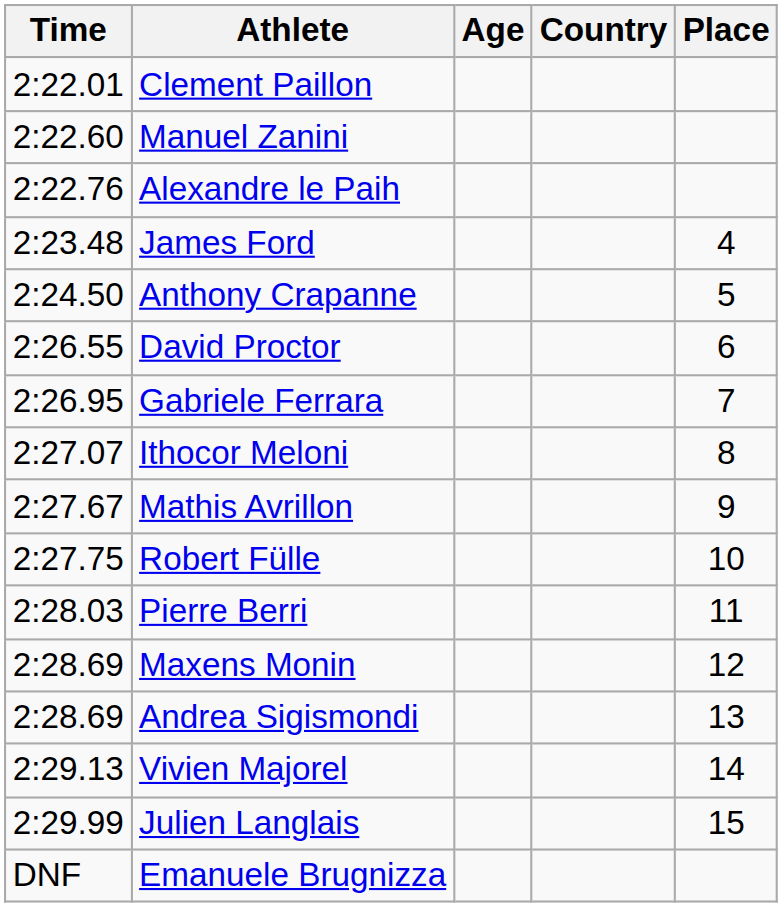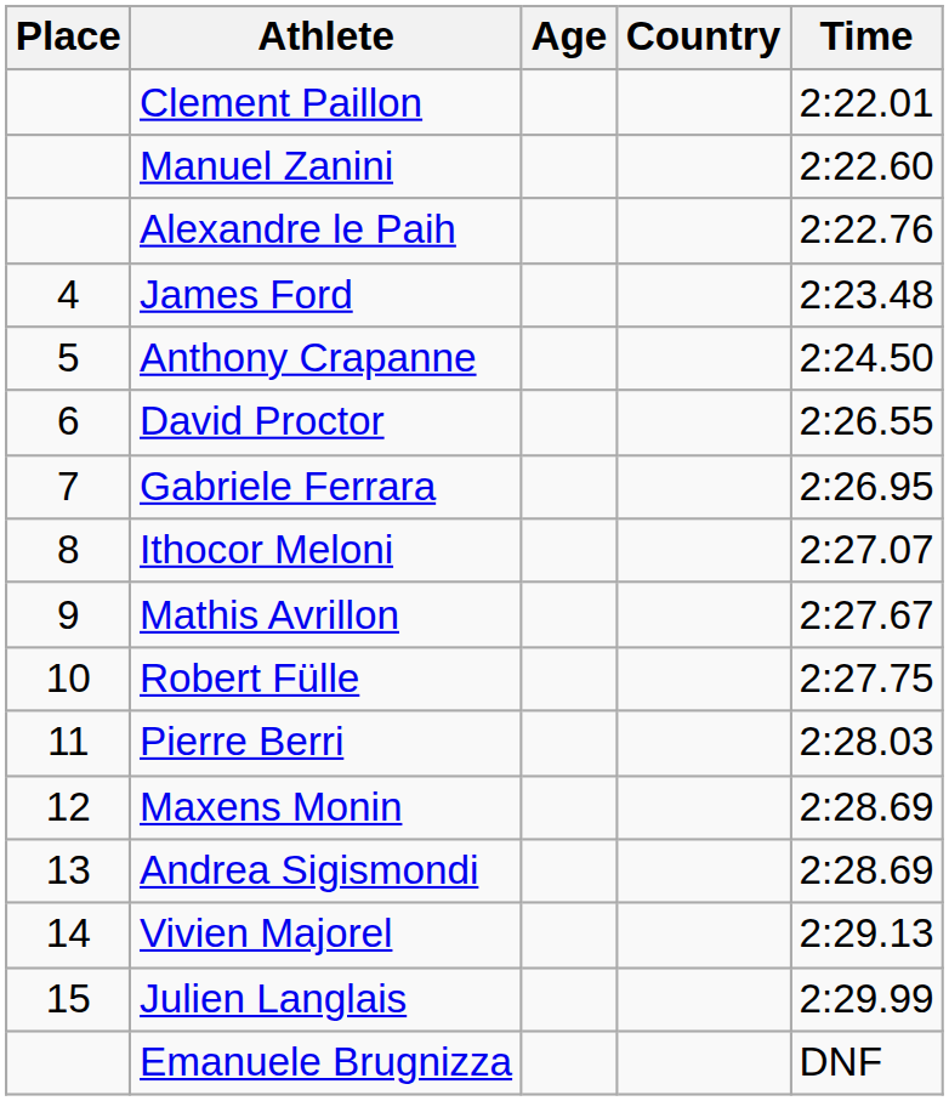columns swapped: Place <-> Time
